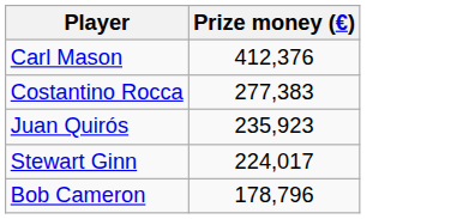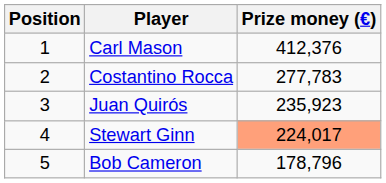+ column: Position | 1 | 2 | 3 | 4 | 5
Costantino Rocca | Prize money (€): 277,383 -> 277,783
Stewart Ginn | Prize money (€): no background -> lightsalmon background
